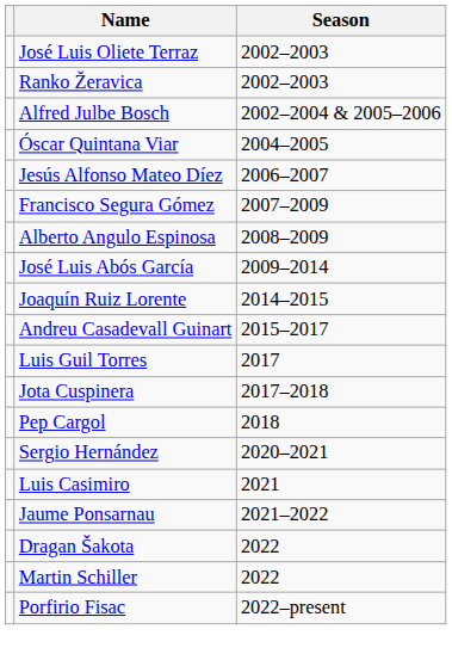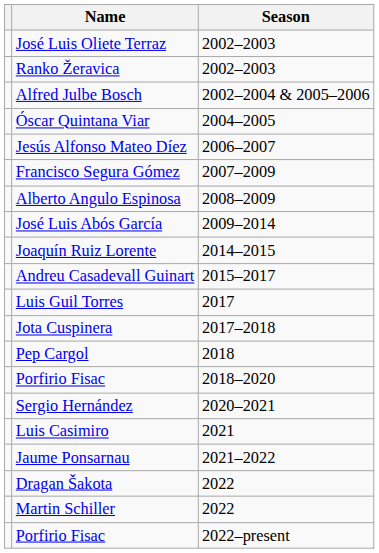+ row: Porfirio Fisac | 2018–2020
